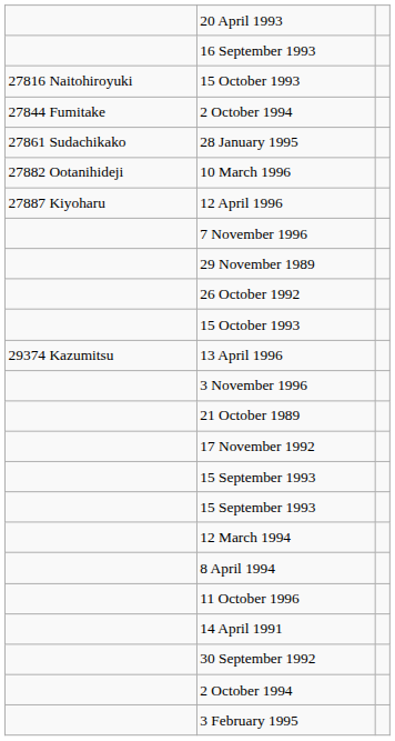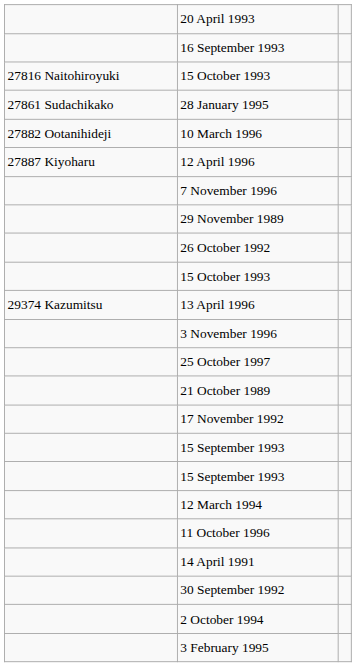- row: 27844 Fumitake | 2 October 1994
+ row: 25 October 1997
- row: 8 April 1994
